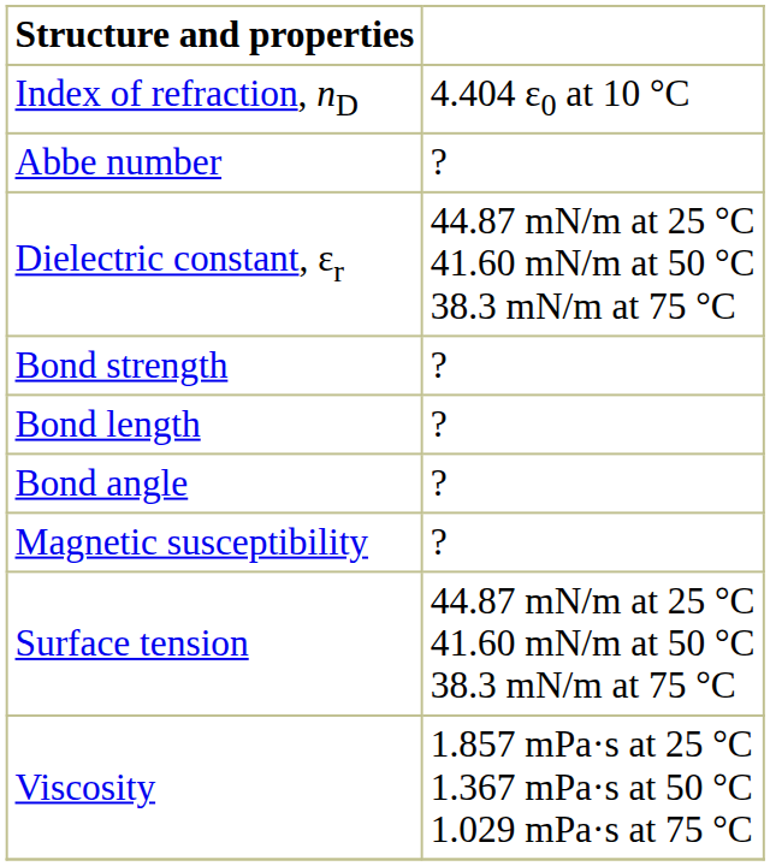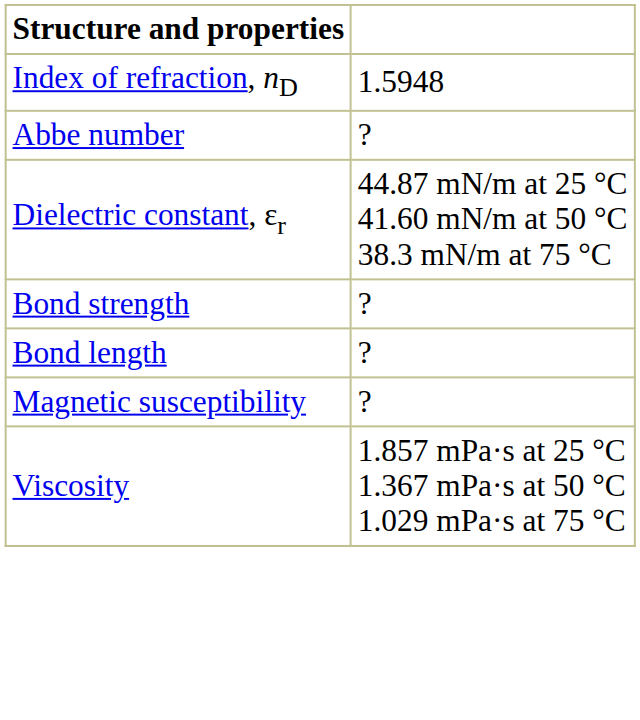Index of refraction, nD | column 2: 4.404 ε0 at 10 °C -> 1.5948
- row: Bond angle | ?
- row: Surface tension | 44.87 mN/m at 25 °C 41.60 mN/m at 50 °C 38.3 mN/m at 75 °C
